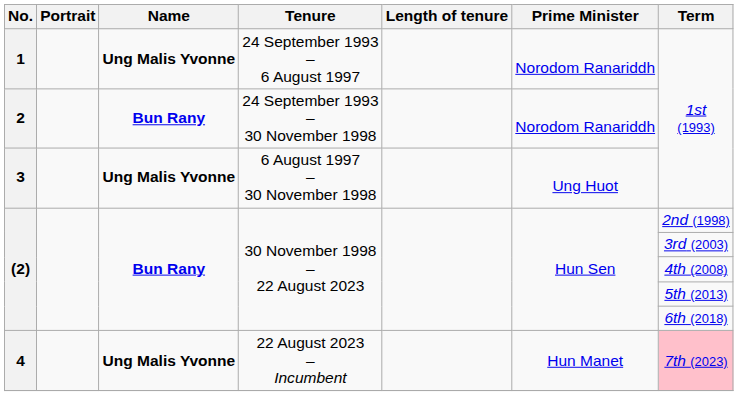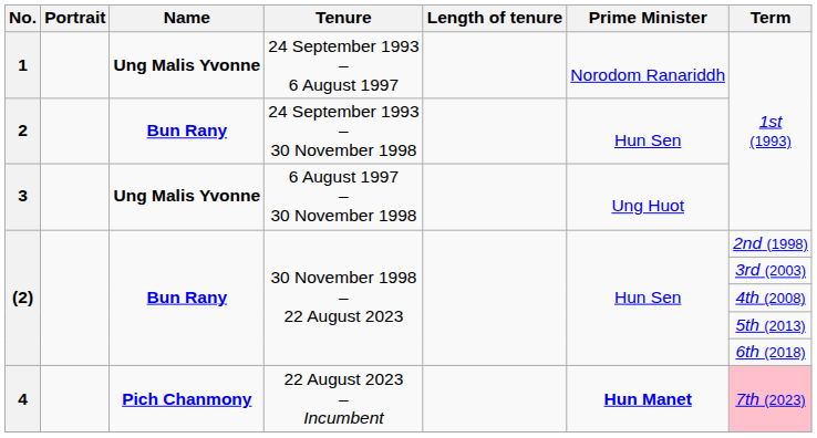2 | Prime Minister: Norodom Ranariddh -> Hun Sen
4 | Name: Ung Malis Yvonne -> Pich Chanmony
4 | Prime Minister: normal -> bold
